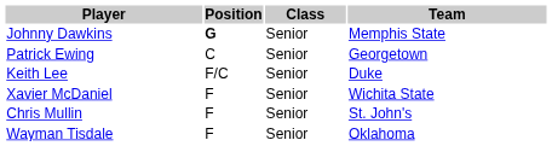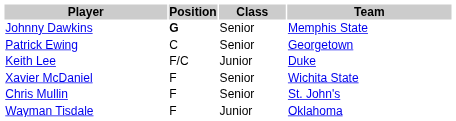Keith Lee | Class: Senior -> Junior
Wayman Tisdale | Class: Senior -> Junior
